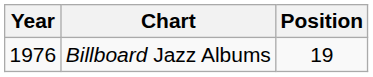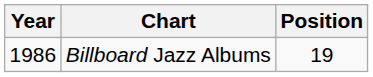Billboard Jazz Albums | Year: 1976 -> 1986
